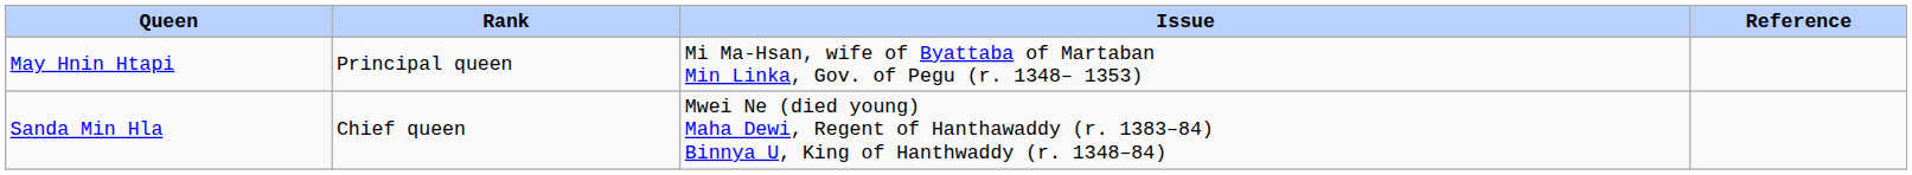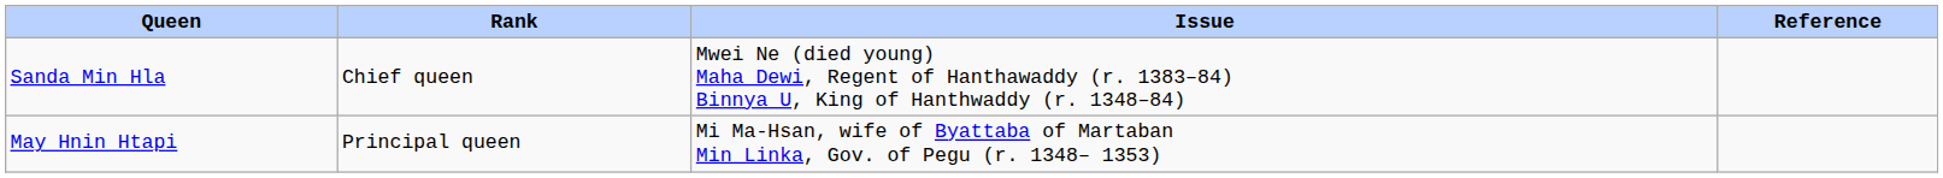rows swapped: Sanda Min Hla <-> May Hnin Htapi
